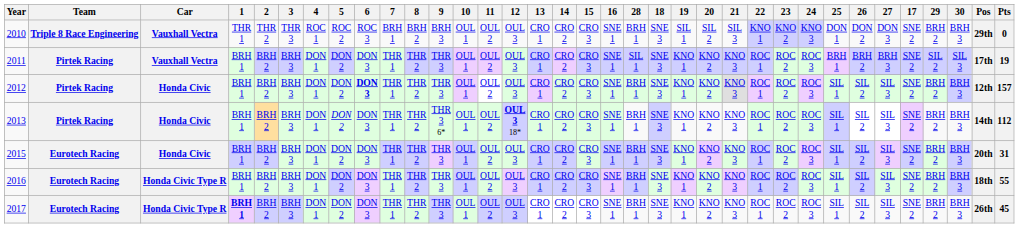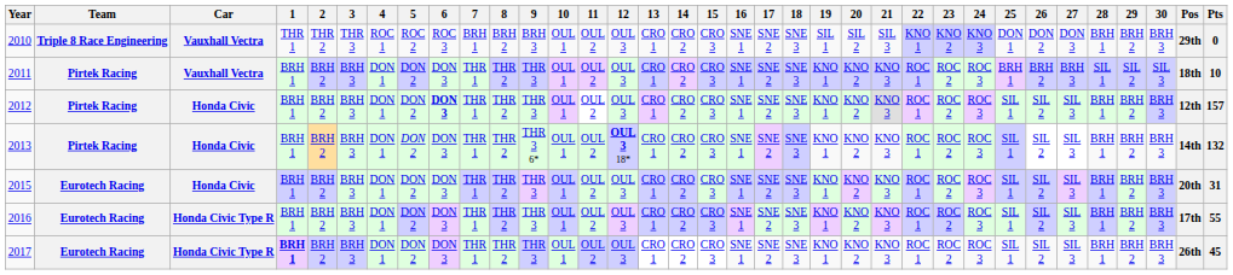columns swapped: 17 <-> 28
2011 | Pos: 17th -> 18th
2011 | Pts: 19 -> 10
2013 | Pts: 112 -> 132
2016 | Pos: 18th -> 17th
